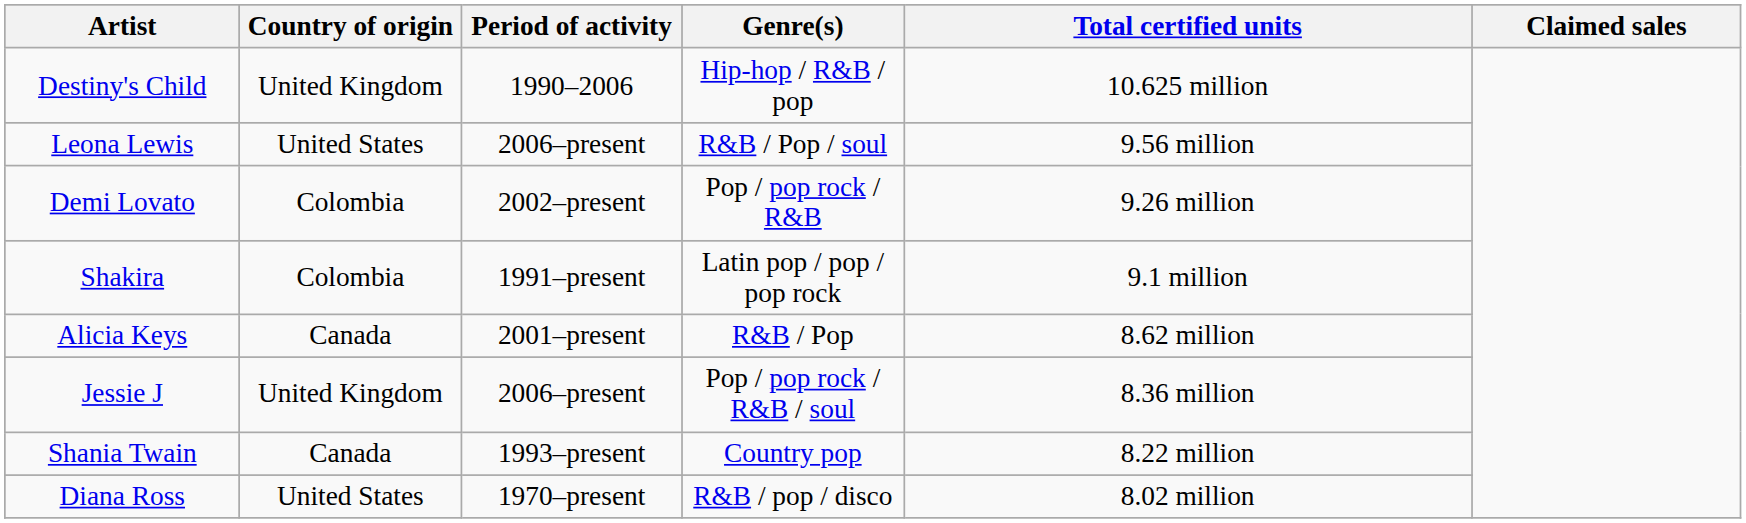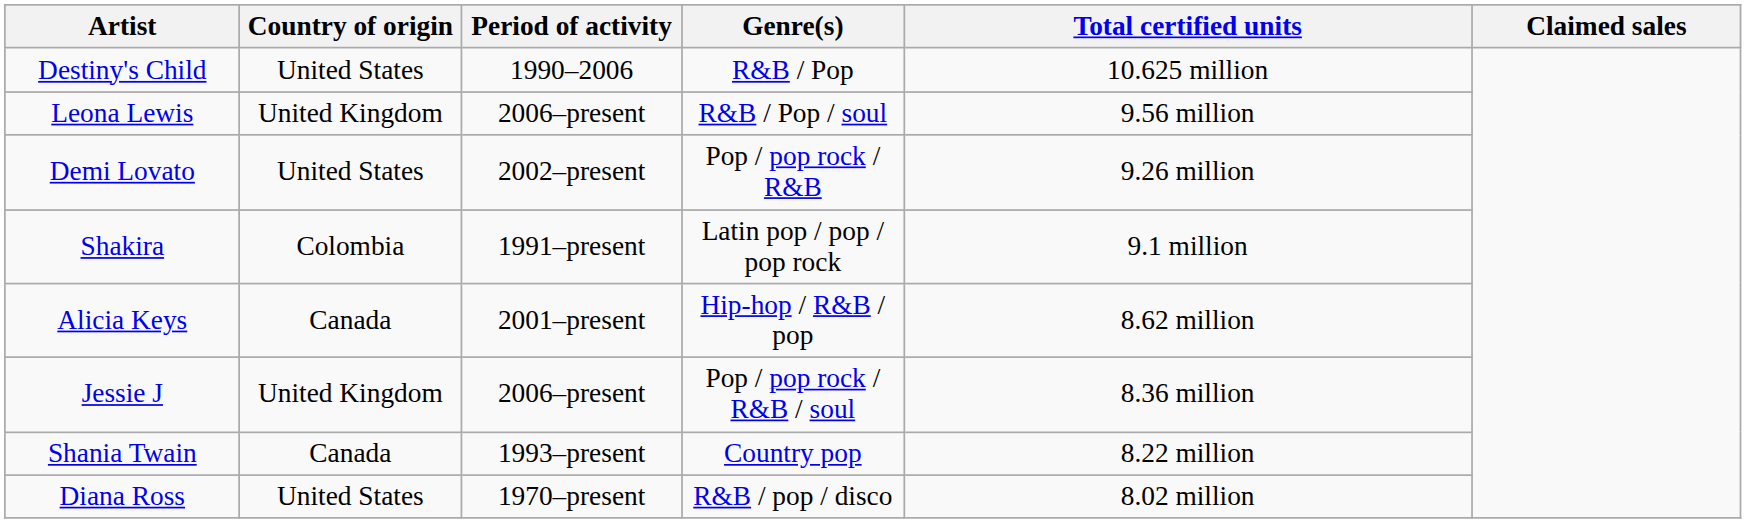Destiny's Child | Country of origin: United Kingdom -> United States
Destiny's Child | Genre(s): Hip-hop / R&B / pop -> R&B / Pop
Leona Lewis | Country of origin: United States -> United Kingdom
Demi Lovato | Country of origin: Colombia -> United States
Alicia Keys | Genre(s): R&B / Pop -> Hip-hop / R&B / pop
